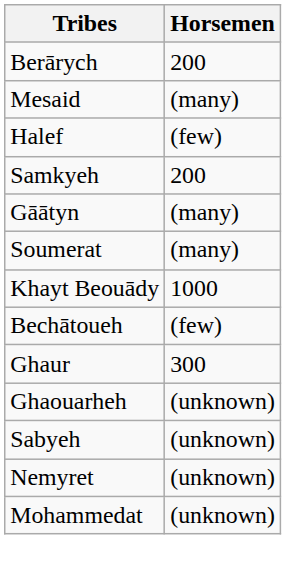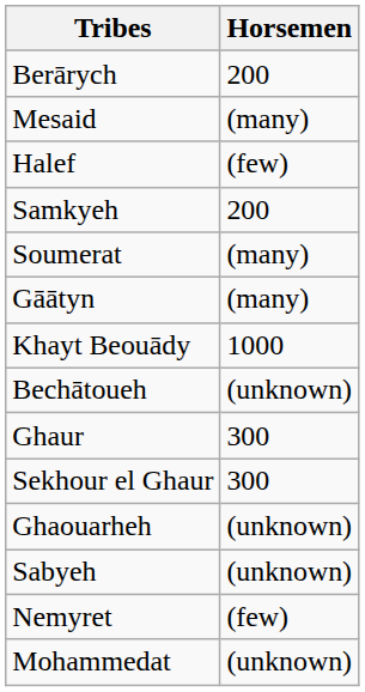rows swapped: Soumerat <-> Gāātyn
Bechātoueh | Horsemen: (few) -> (unknown)
+ row: Sekhour el Ghaur | 300
Nemyret | Horsemen: (unknown) -> (few)
